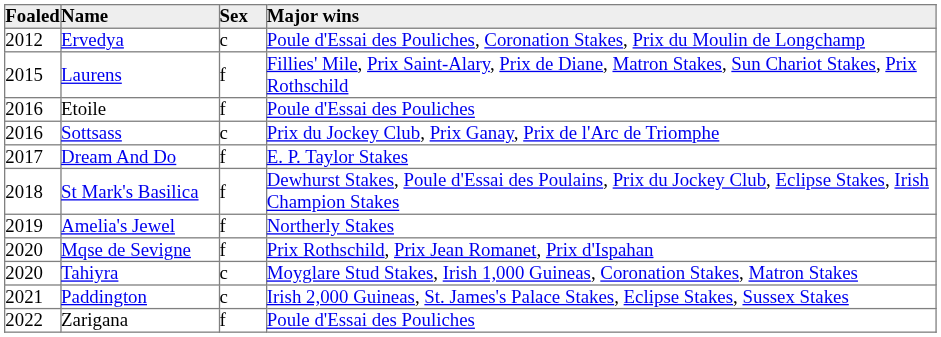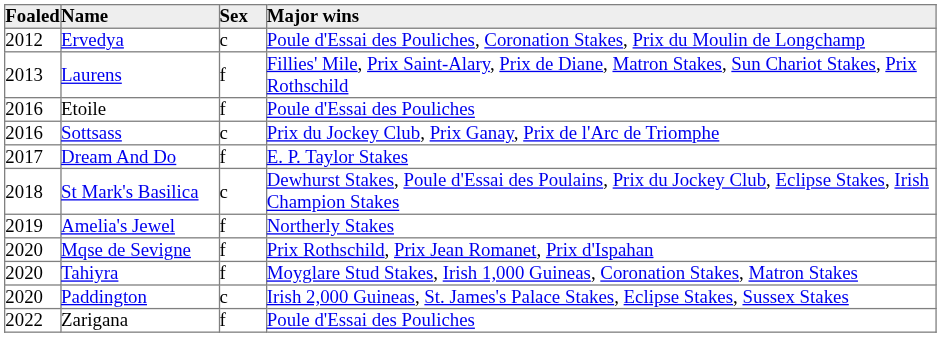Laurens | Foaled: 2015 -> 2013
St Mark's Basilica | Sex: f -> c
Tahiyra | Sex: c -> f
Paddington | Foaled: 2021 -> 2020
